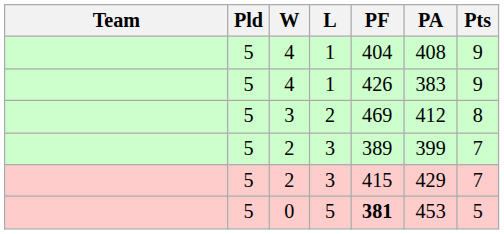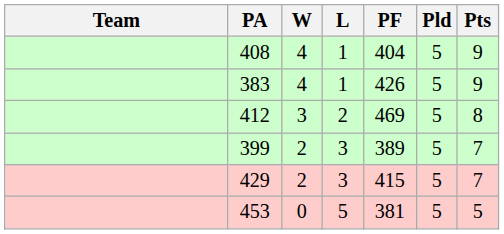columns swapped: Pld <-> PA
0 | PF: bold -> normal
